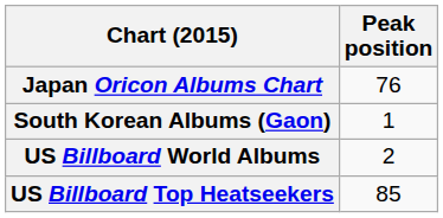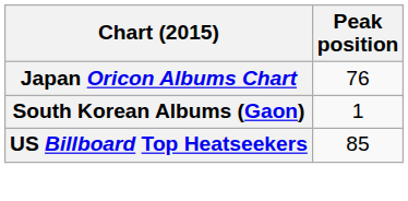- row: US Billboard World Albums | 2
